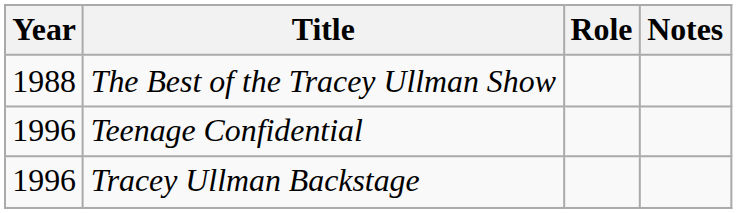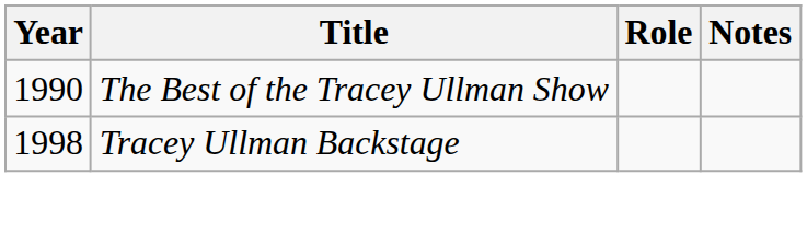The Best of the Tracey Ullman Show | Year: 1988 -> 1990
- row: 1996 | Teenage Confidential
Tracey Ullman Backstage | Year: 1996 -> 1998
